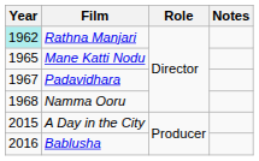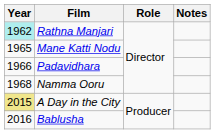Padavidhara | Year: 1967 -> 1966
A Day in the City | Year: no background -> khaki background
